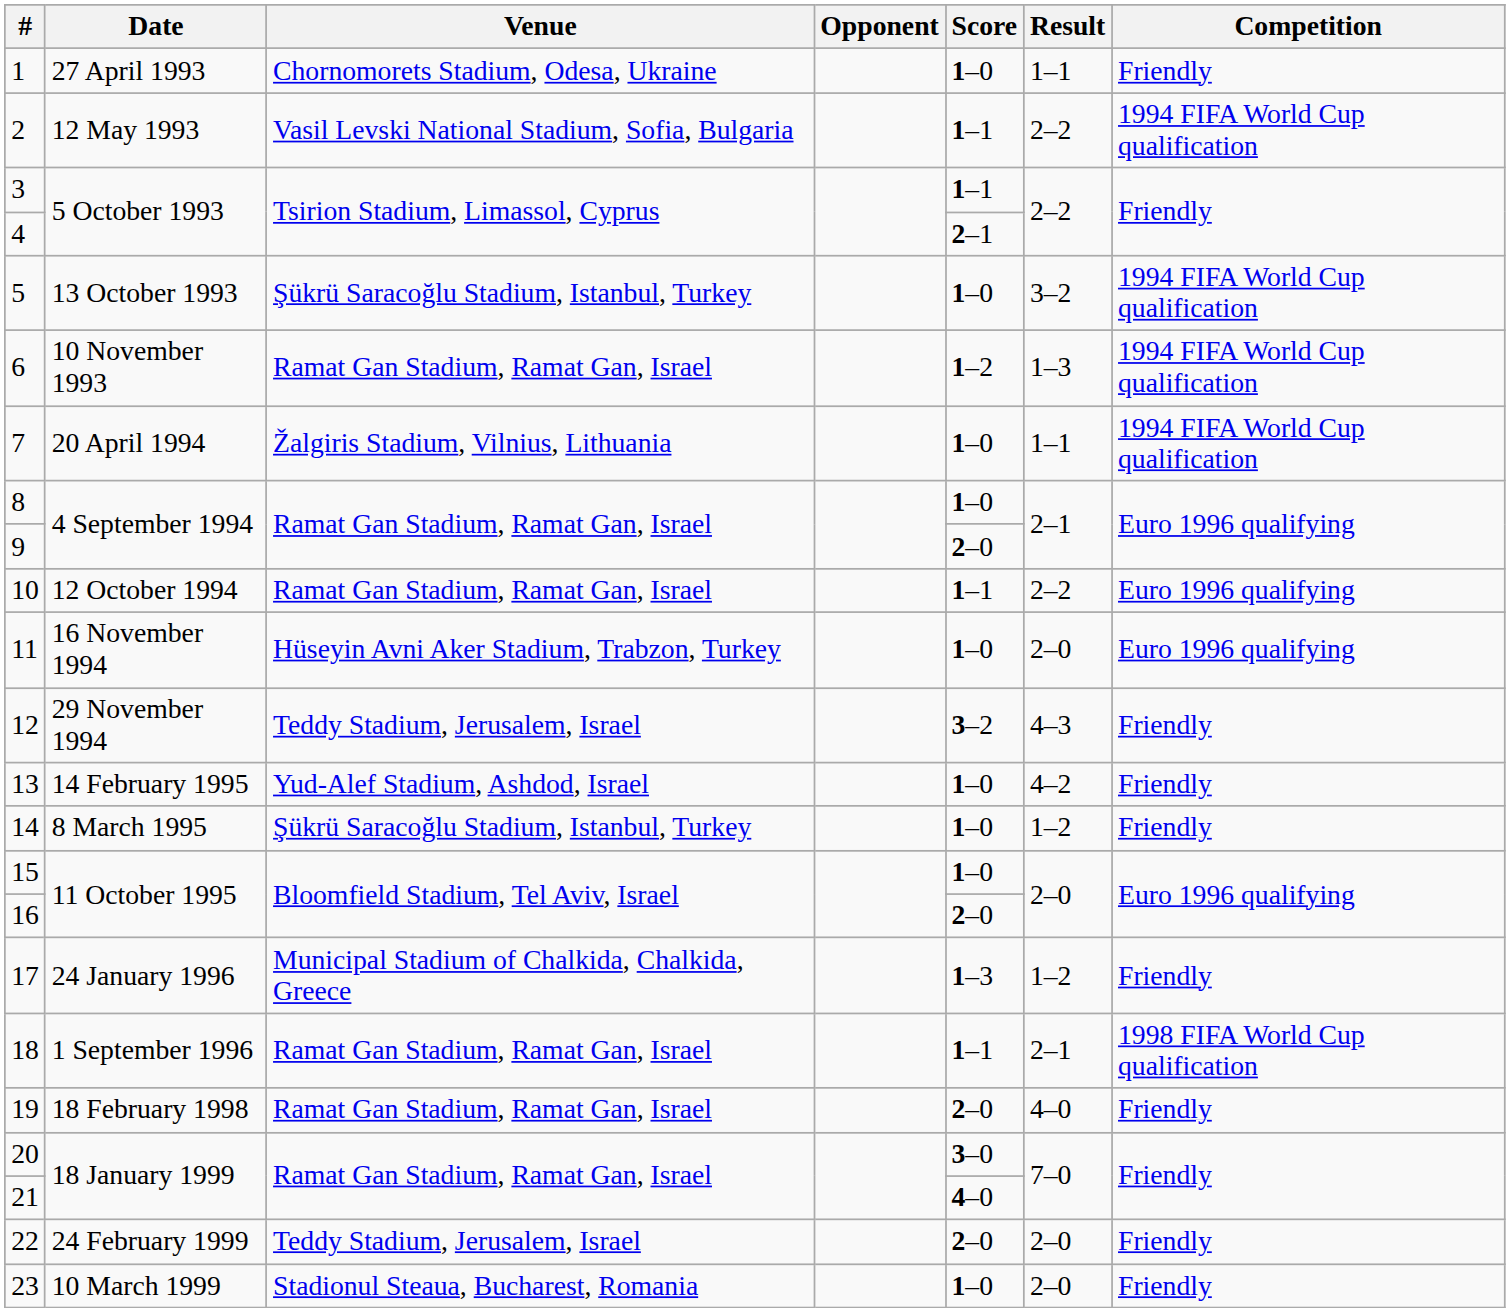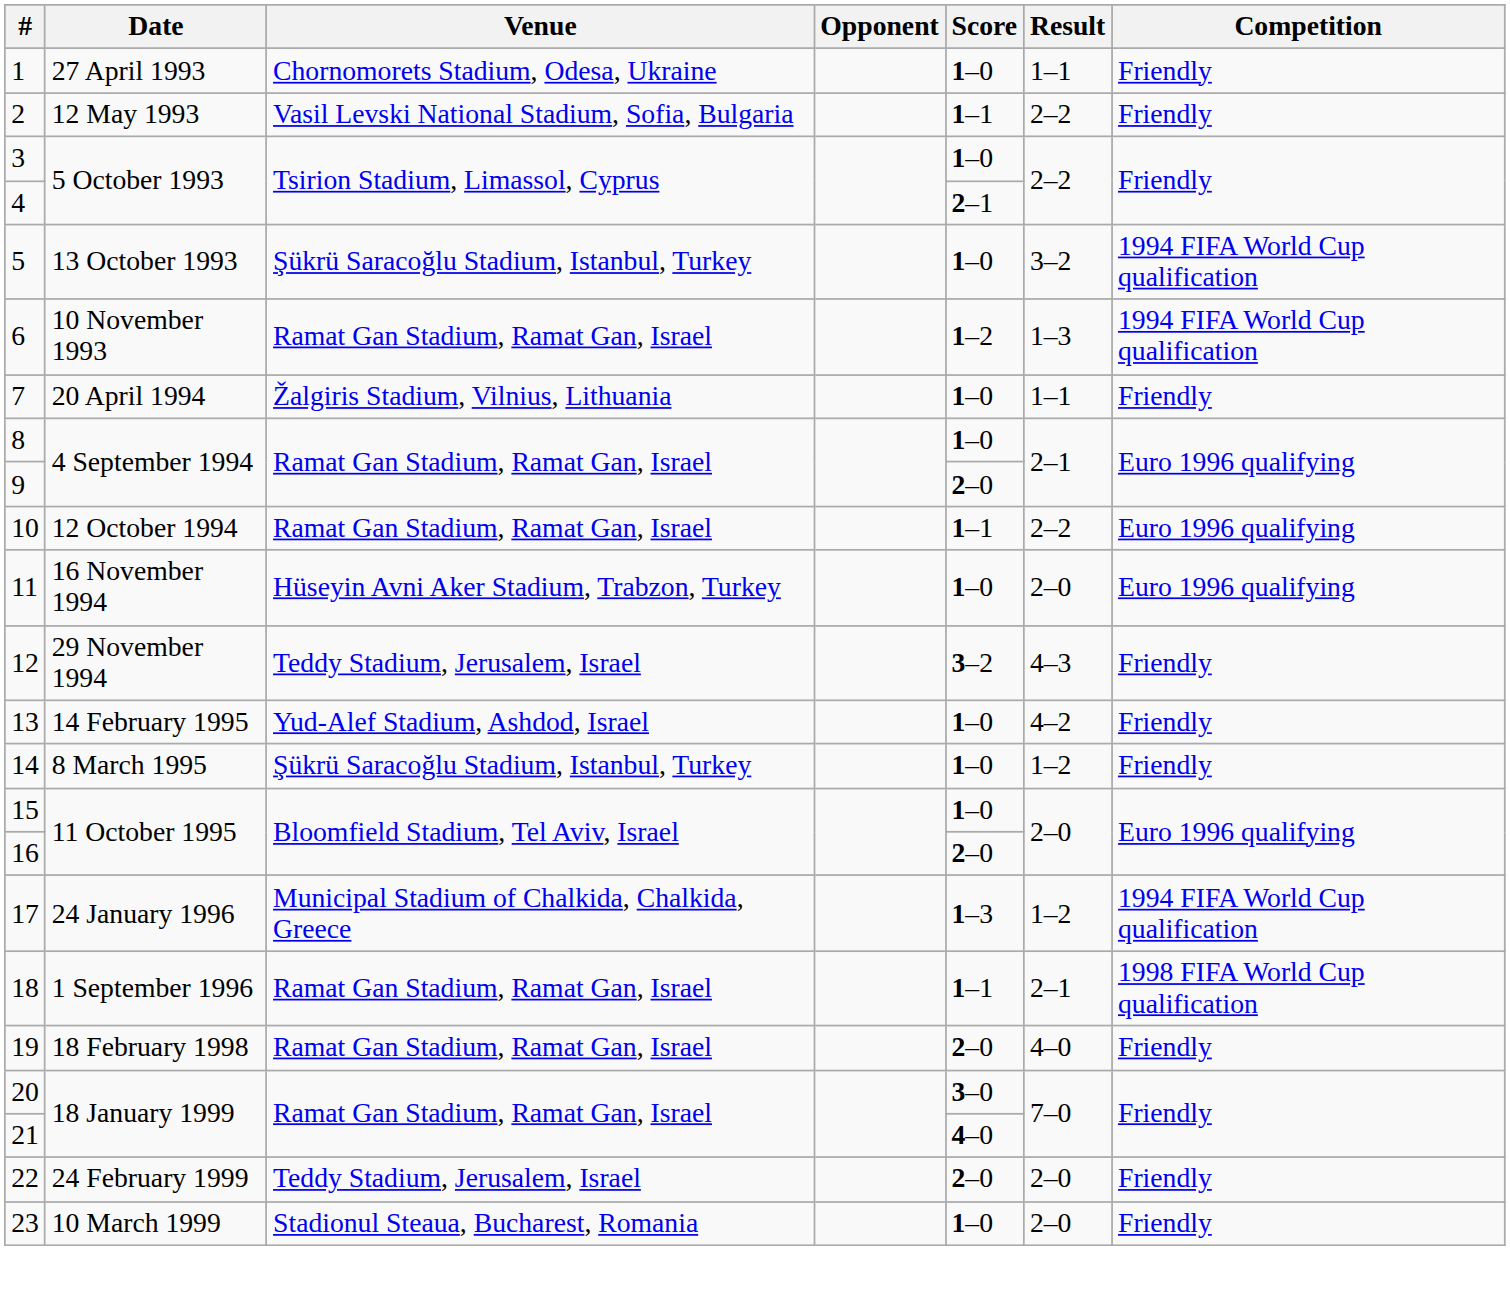2 | Competition: 1994 FIFA World Cup qualification -> Friendly
3 | Score: 1–1 -> 1–0
7 | Competition: 1994 FIFA World Cup qualification -> Friendly
17 | Competition: Friendly -> 1994 FIFA World Cup qualification
